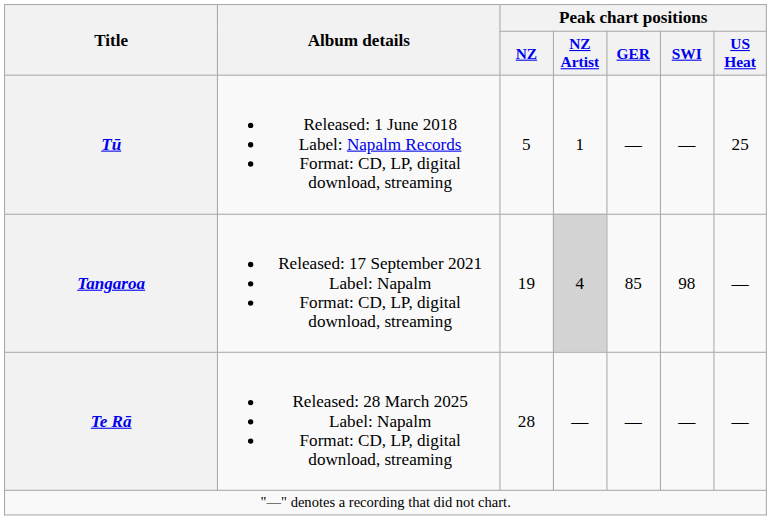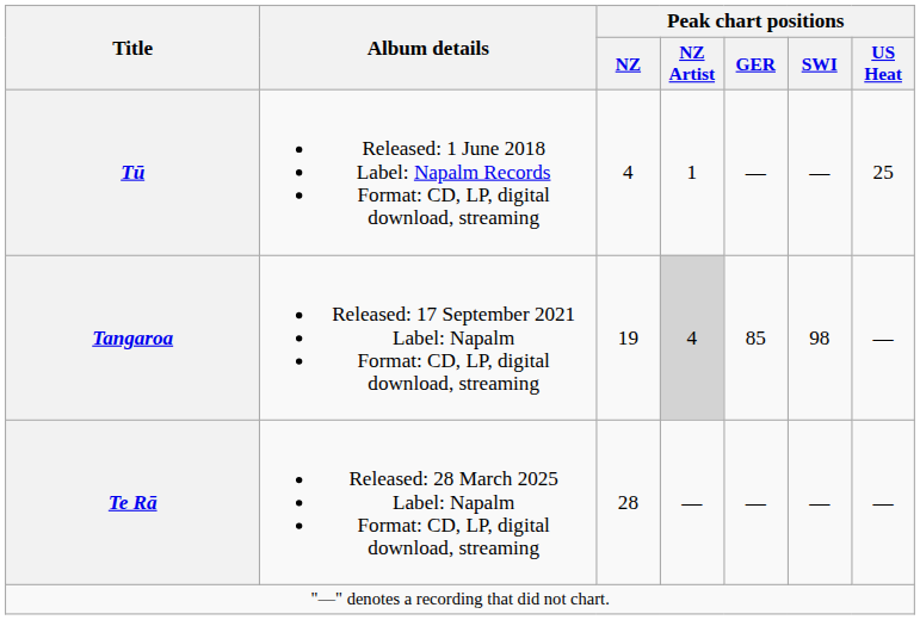Tū | Peak chart positions / NZ: 5 -> 4
